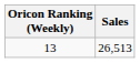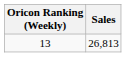13 | Sales: 26,513 -> 26,813
